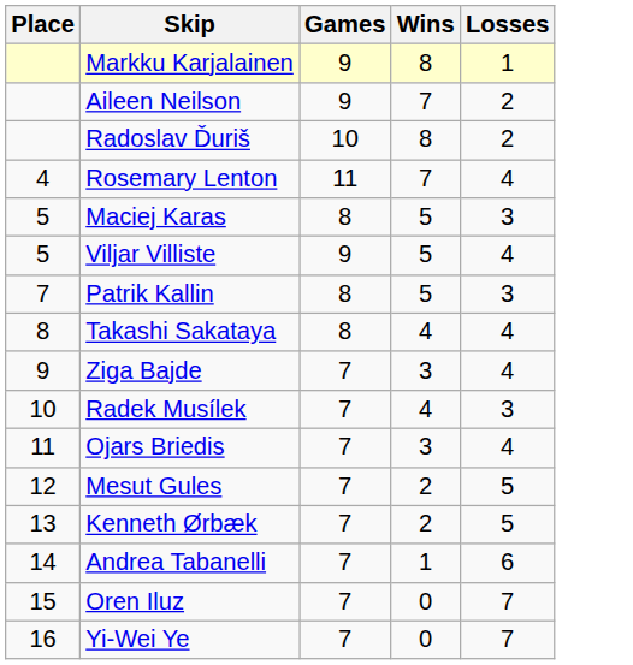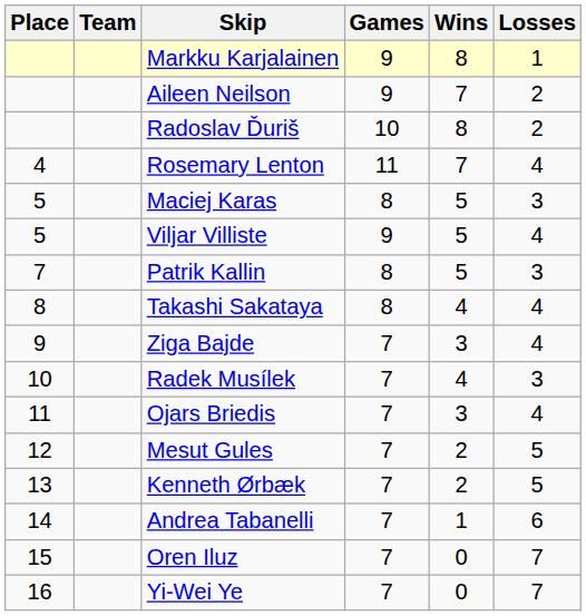+ column: Team
